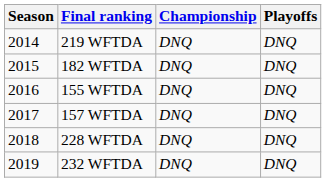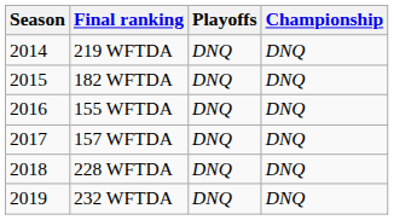columns swapped: Playoffs <-> Championship
